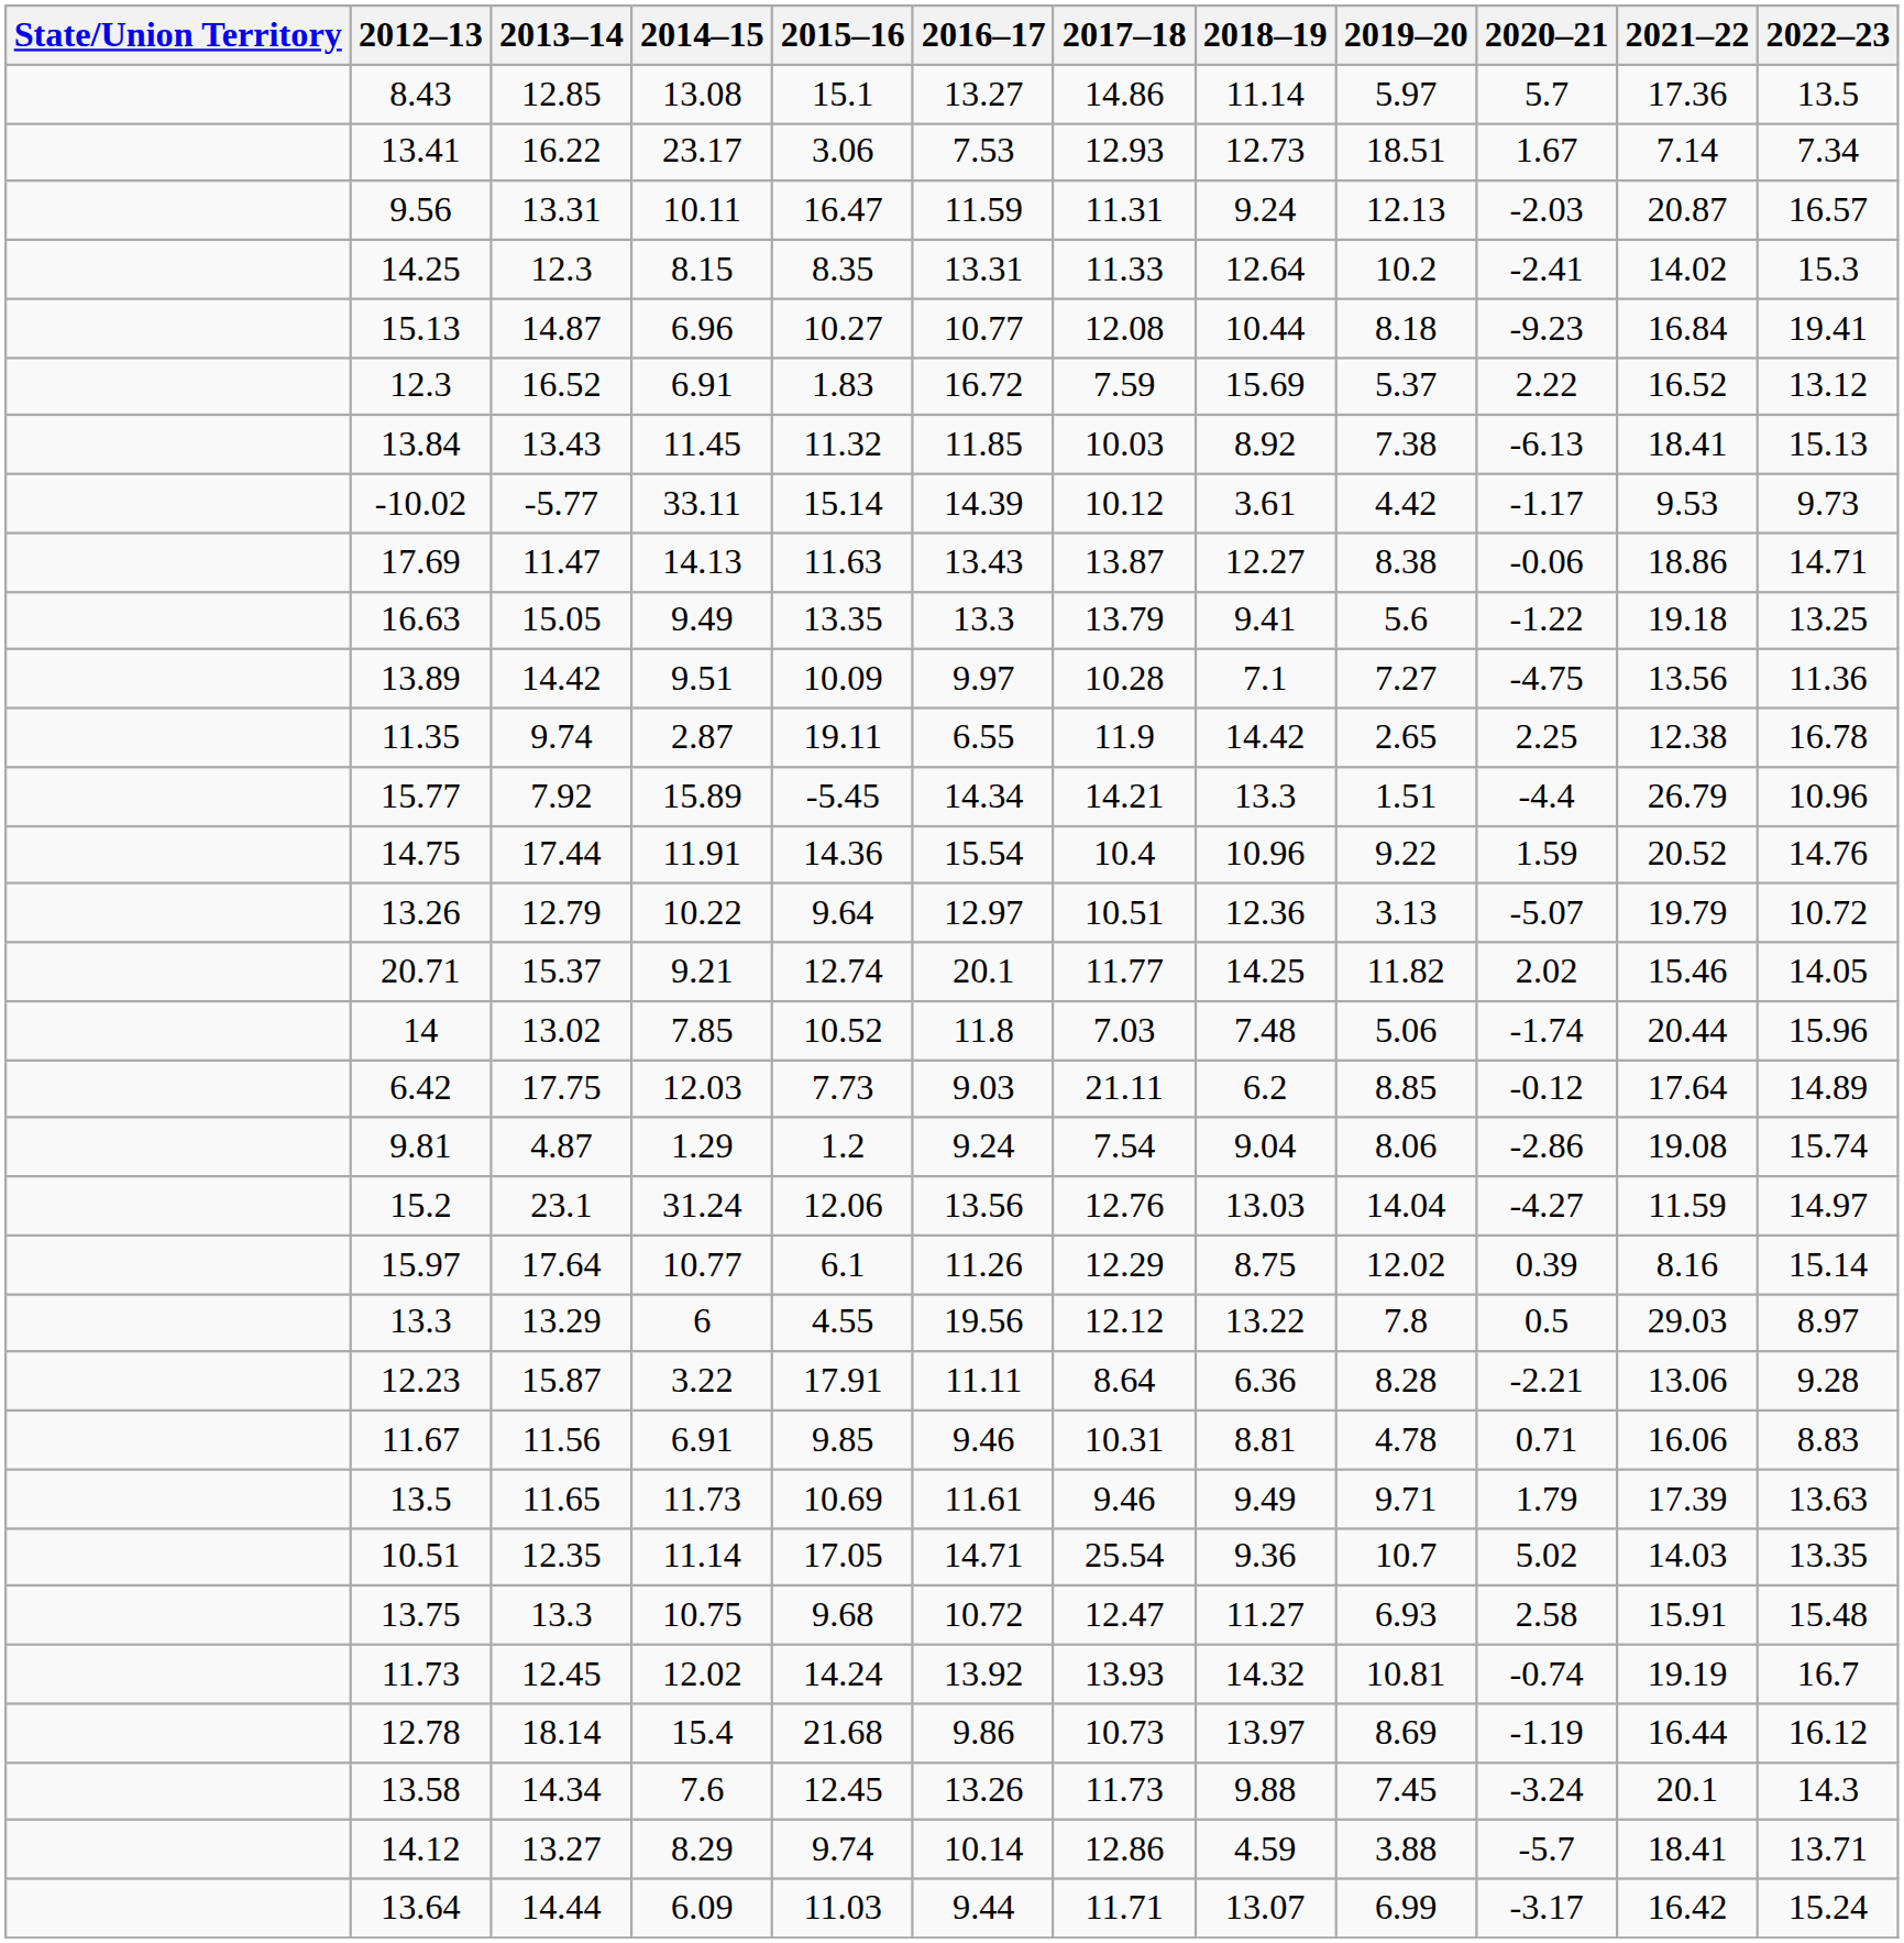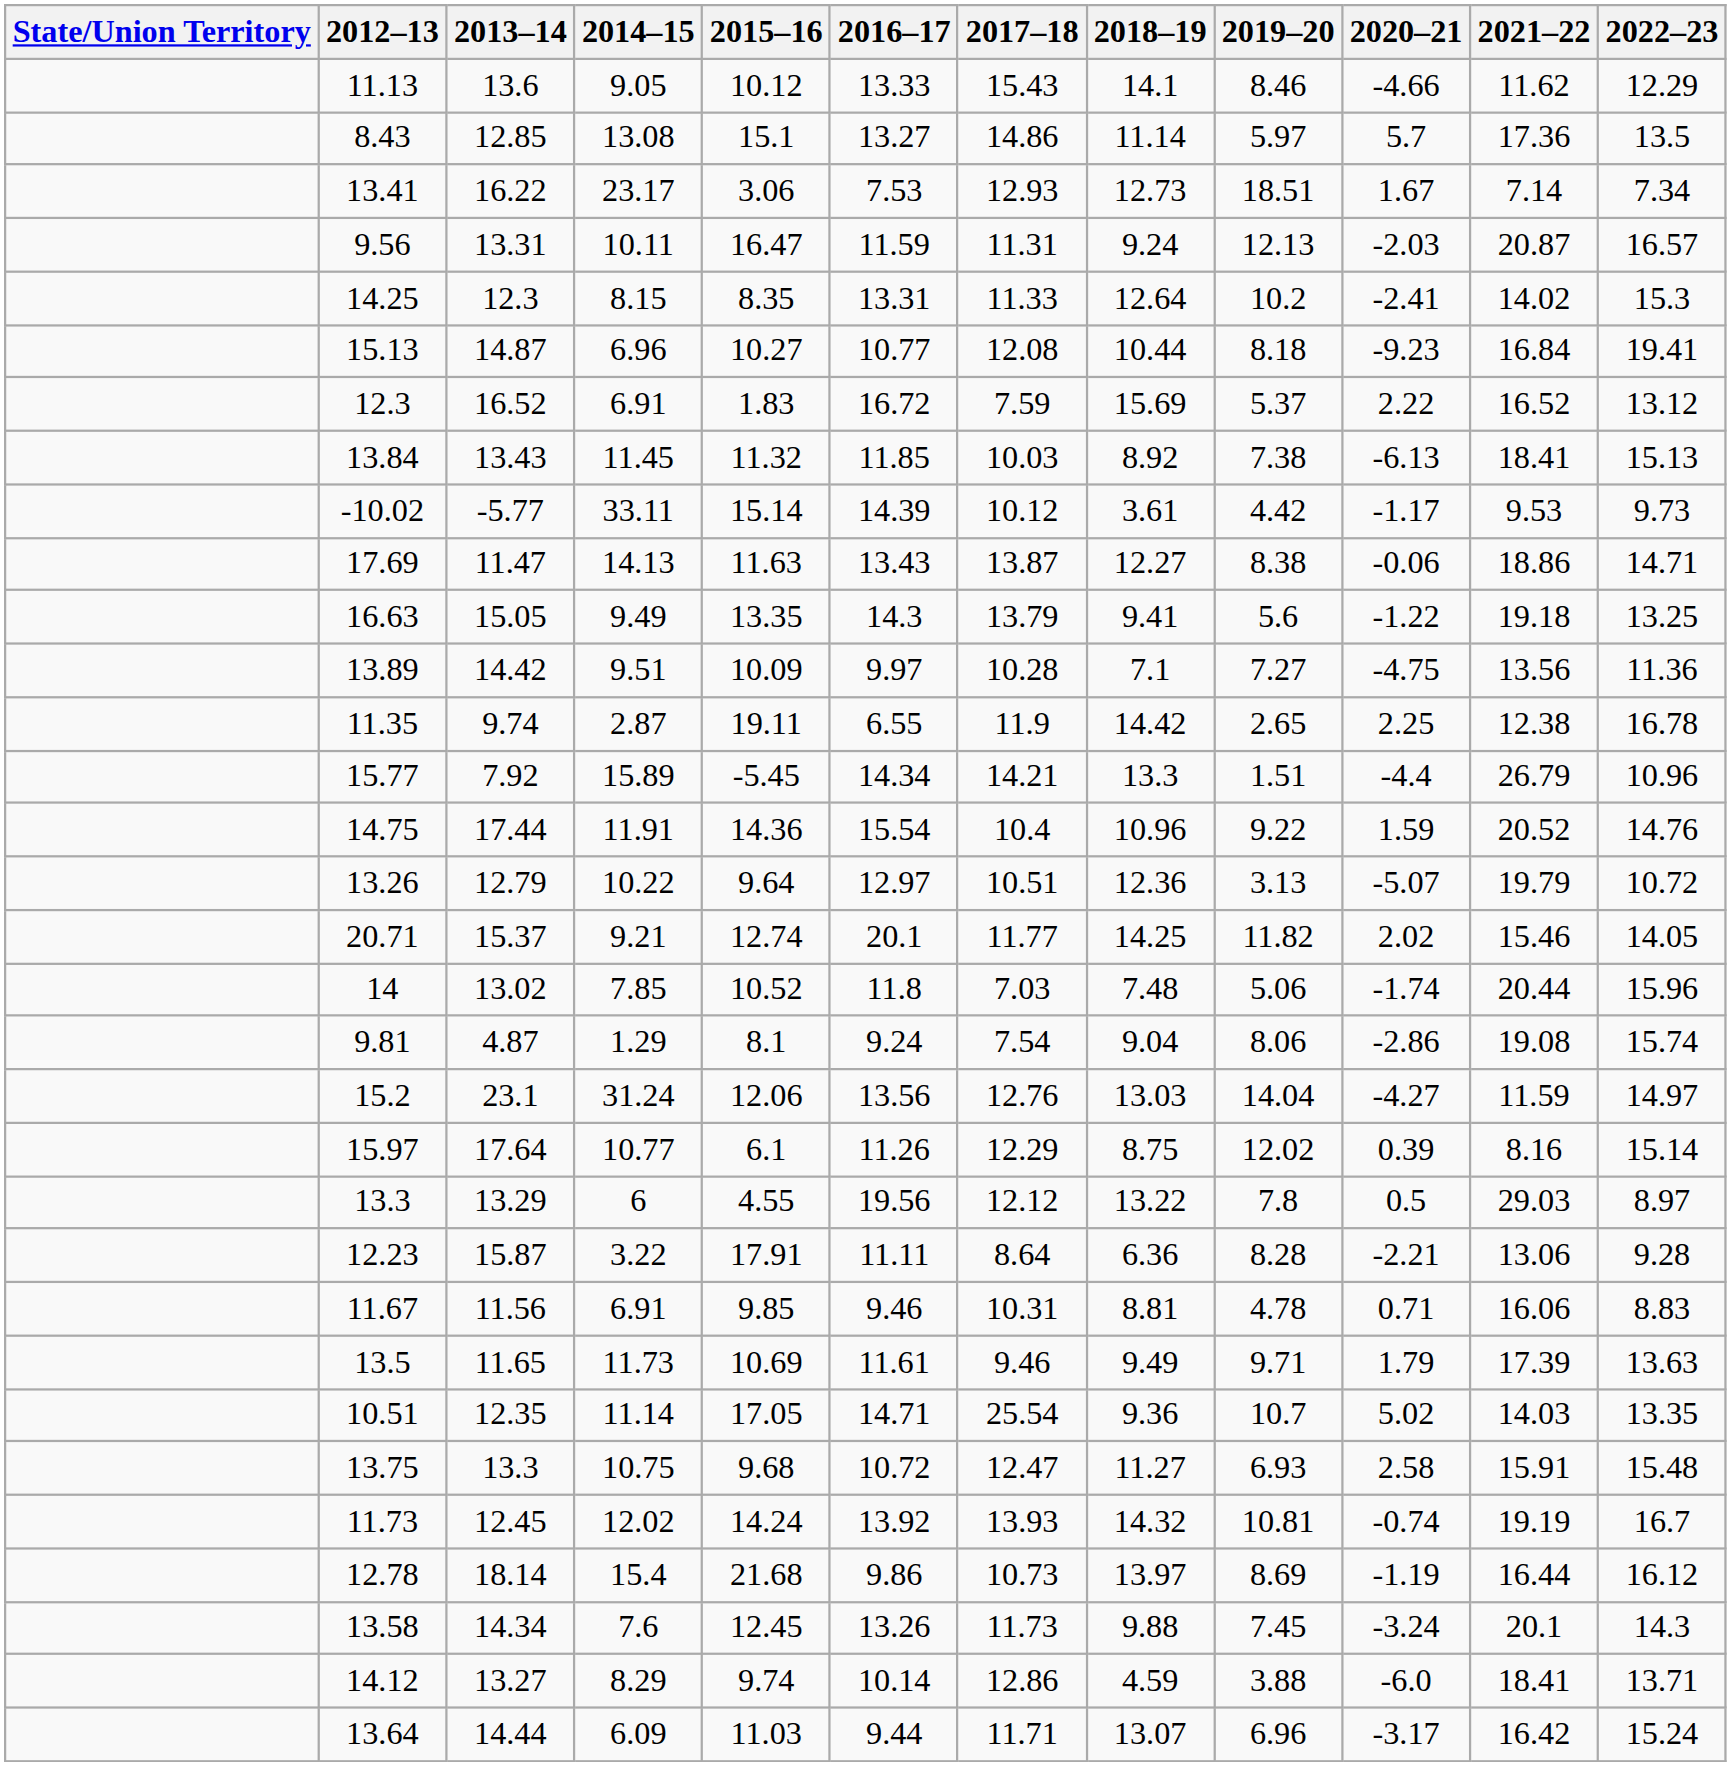+ row: 11.13 | 13.6 | 9.05 | 10.12 | 13.33 | 15.43 | 14.1 | 8.46 | -4.66 | 11.62 | 12.29
16.63 | 2016–17: 13.3 -> 14.3
- row: 6.42 | 17.75 | 12.03 | 7.73 | 9.03 | 21.11 | 6.2 | 8.85 | -0.12 | 17.64 | 14.89
9.81 | 2015–16: 1.2 -> 8.1
14.12 | 2020–21: -5.7 -> -6.0
13.64 | 2019–20: 6.99 -> 6.96
